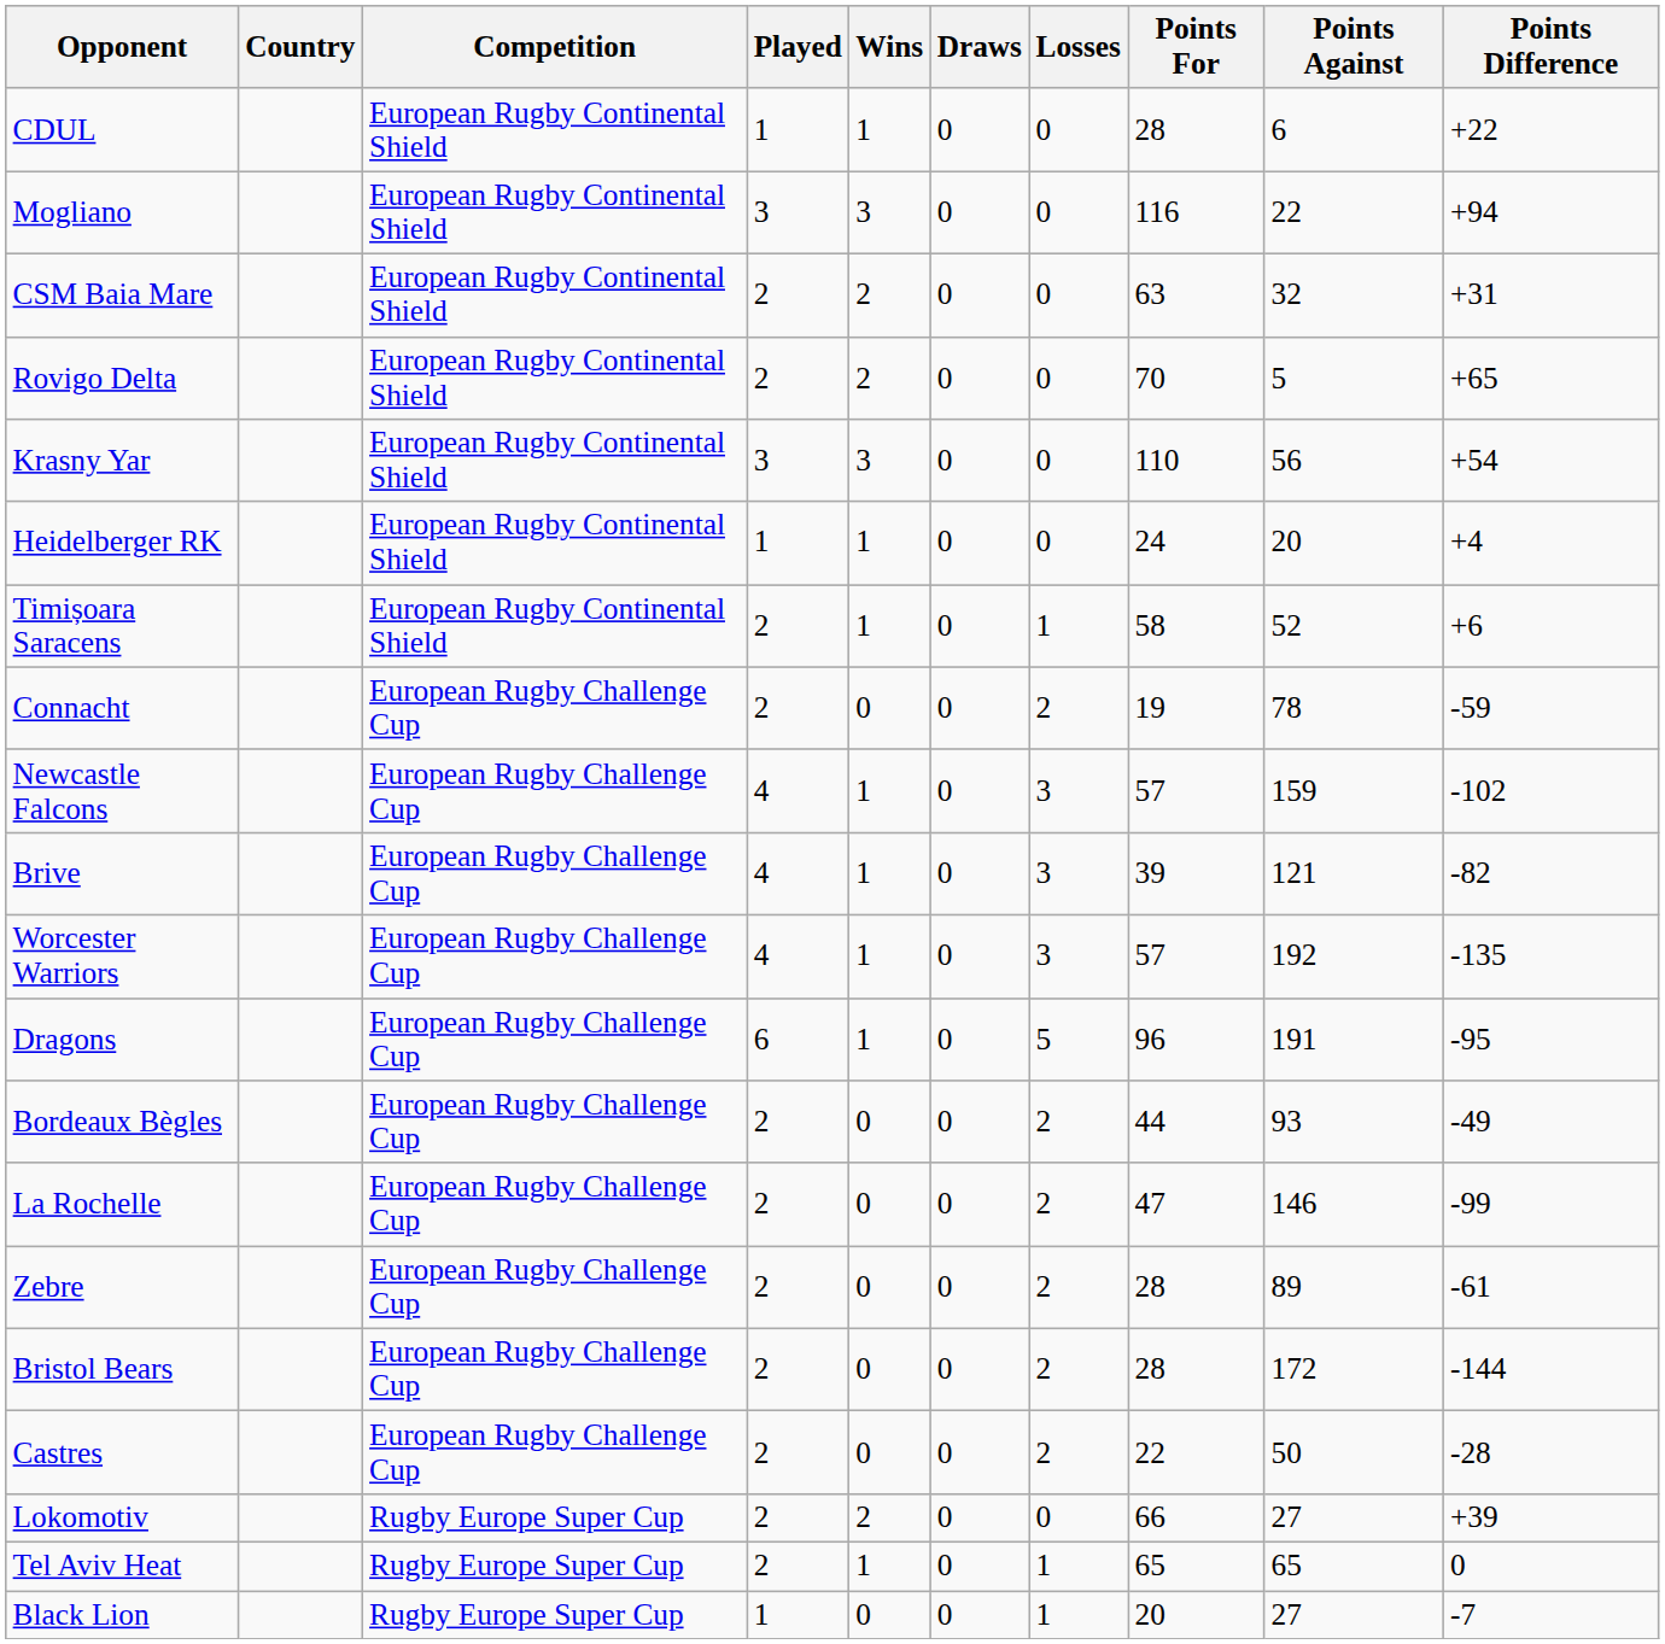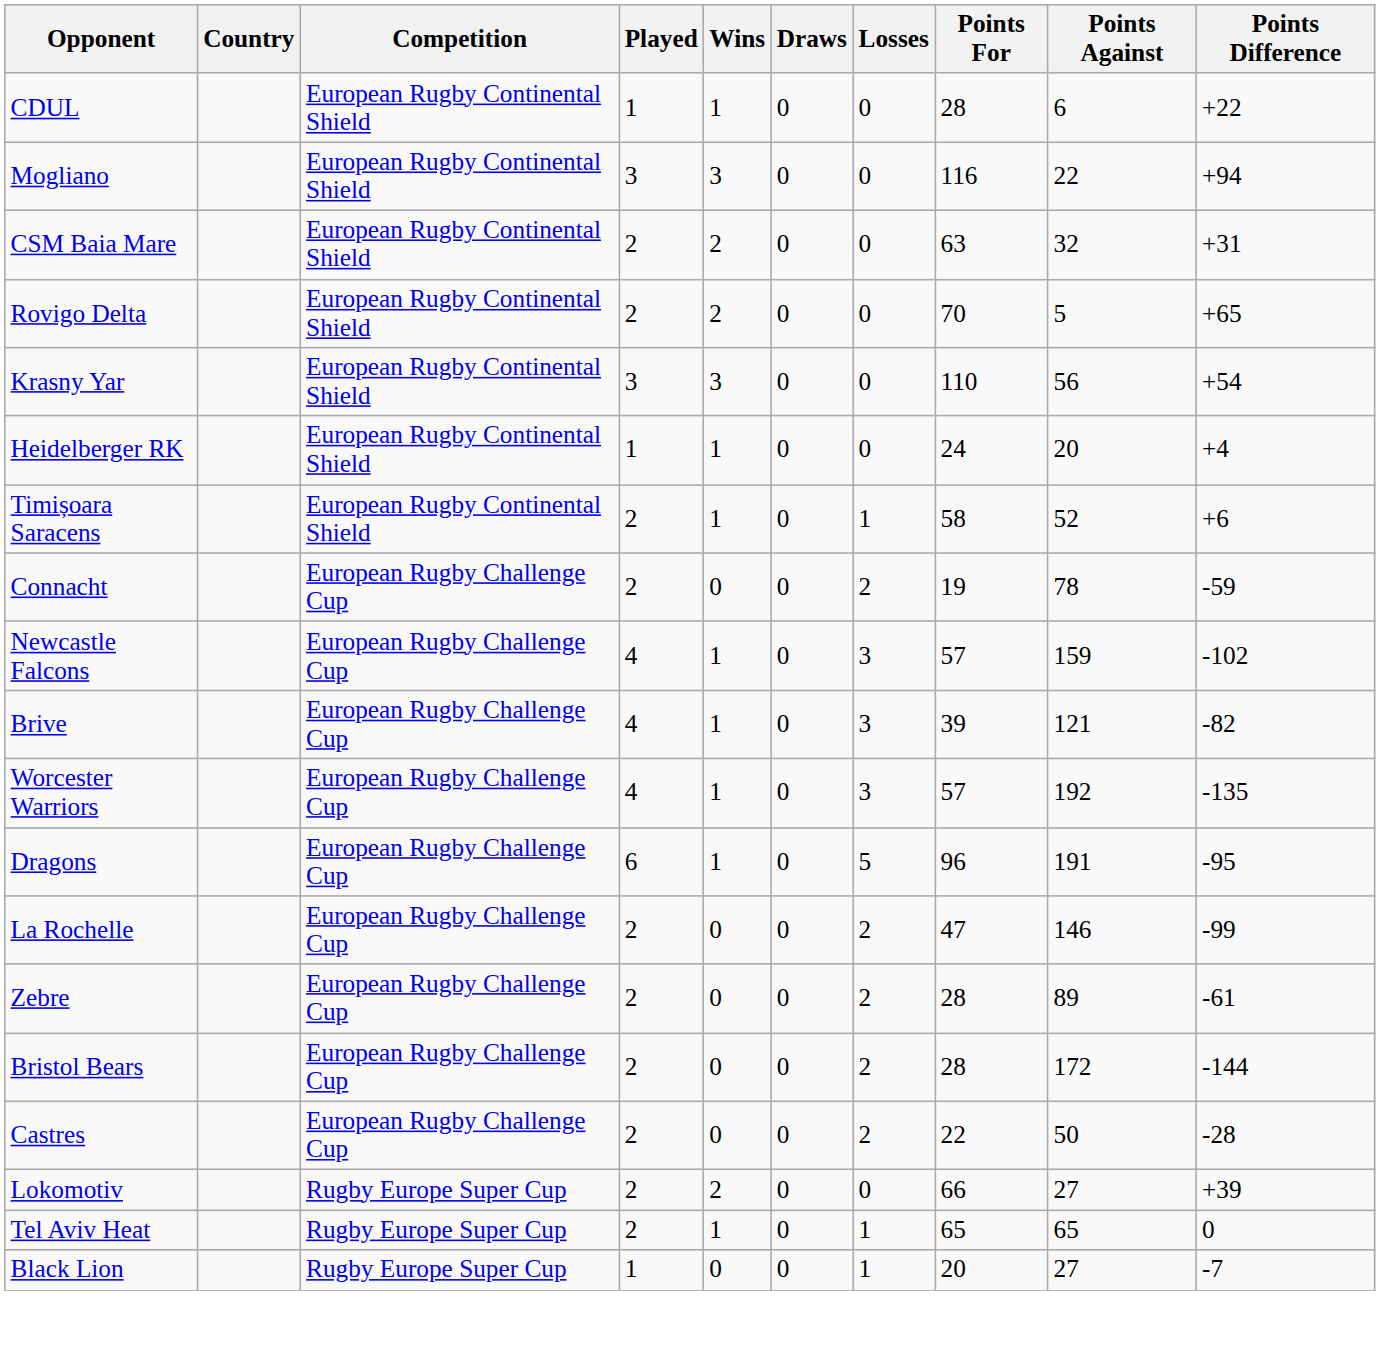- row: Bordeaux Bègles | European Rugby Challenge Cup | 2 | 0 | 0 | 2 | 44 | 93 | -49
